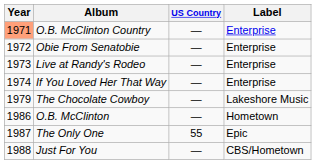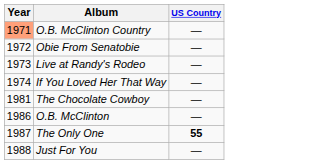- column: Label | Enterprise | Enterprise | Enterprise | Enterprise | Lakeshore Music | Hometown | Epic | CBS/Hometown
The Chocolate Cowboy | Year: 1979 -> 1981
The Only One | US Country: normal -> bold
